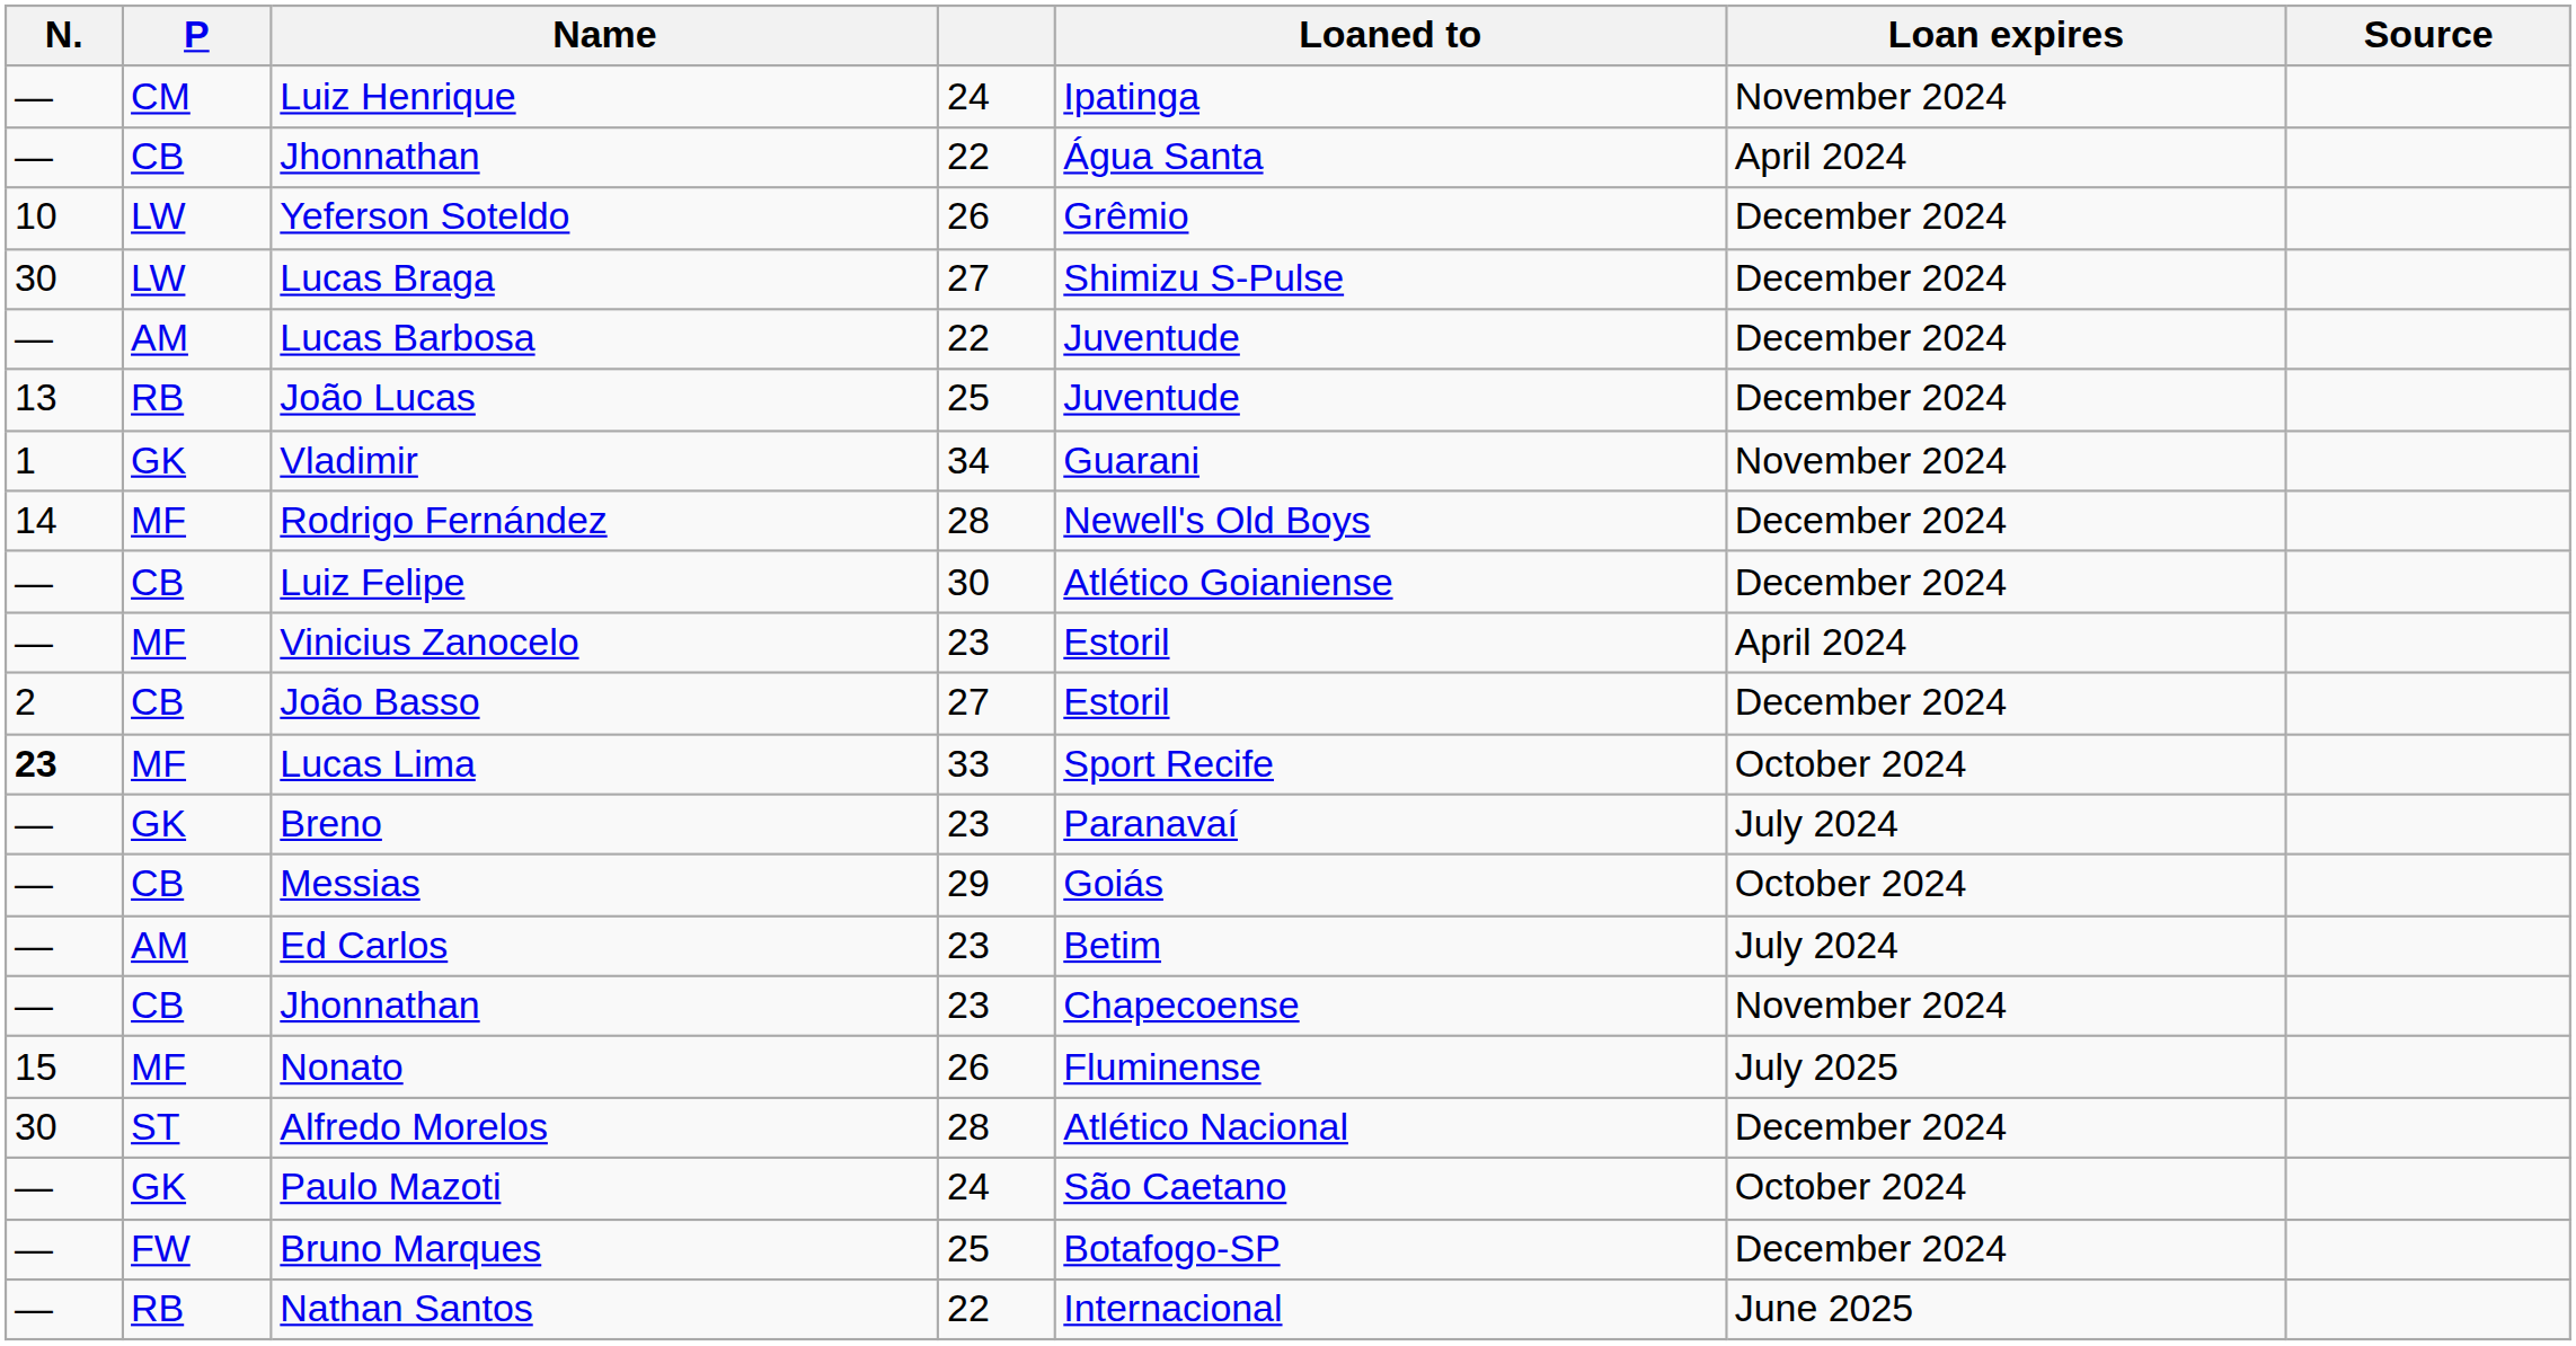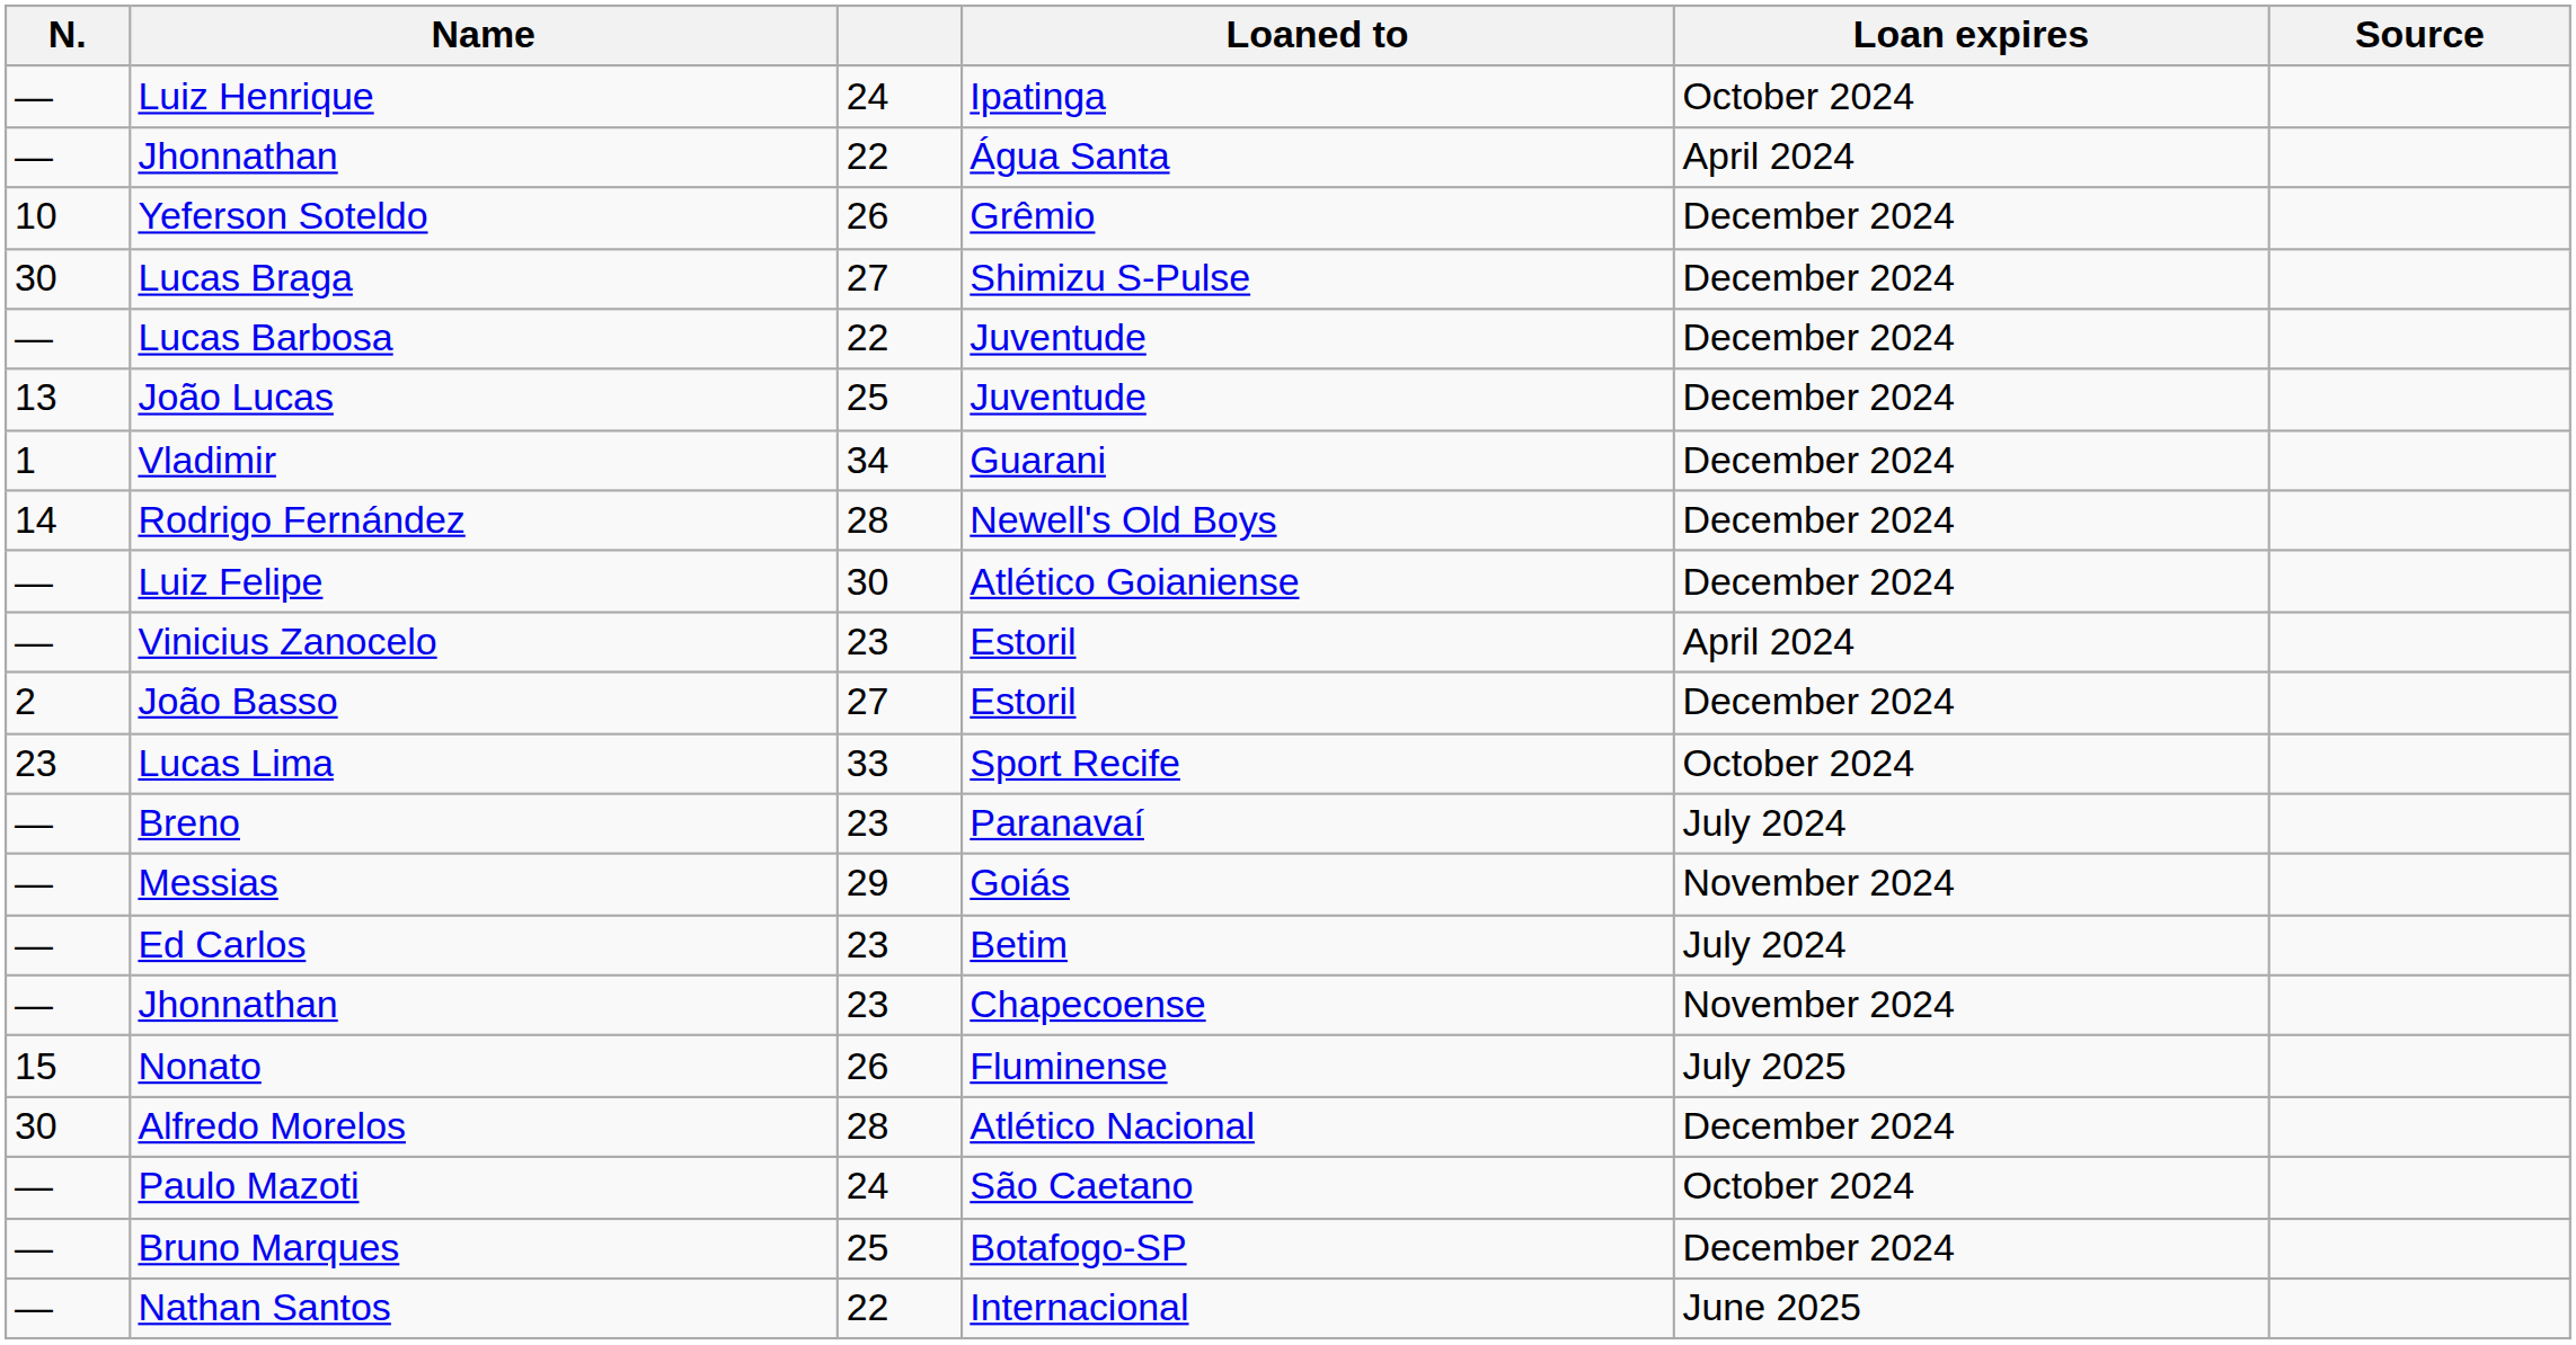- column: P | CM | CB | LW | LW | AM | RB | GK | MF | CB | MF | CB | MF | GK | CB | AM | CB | MF | ST | GK | FW | RB
Luiz Henrique | Loan expires: November 2024 -> October 2024
Vladimir | Loan expires: November 2024 -> December 2024
Lucas Lima | N.: bold -> normal
Messias | Loan expires: October 2024 -> November 2024
